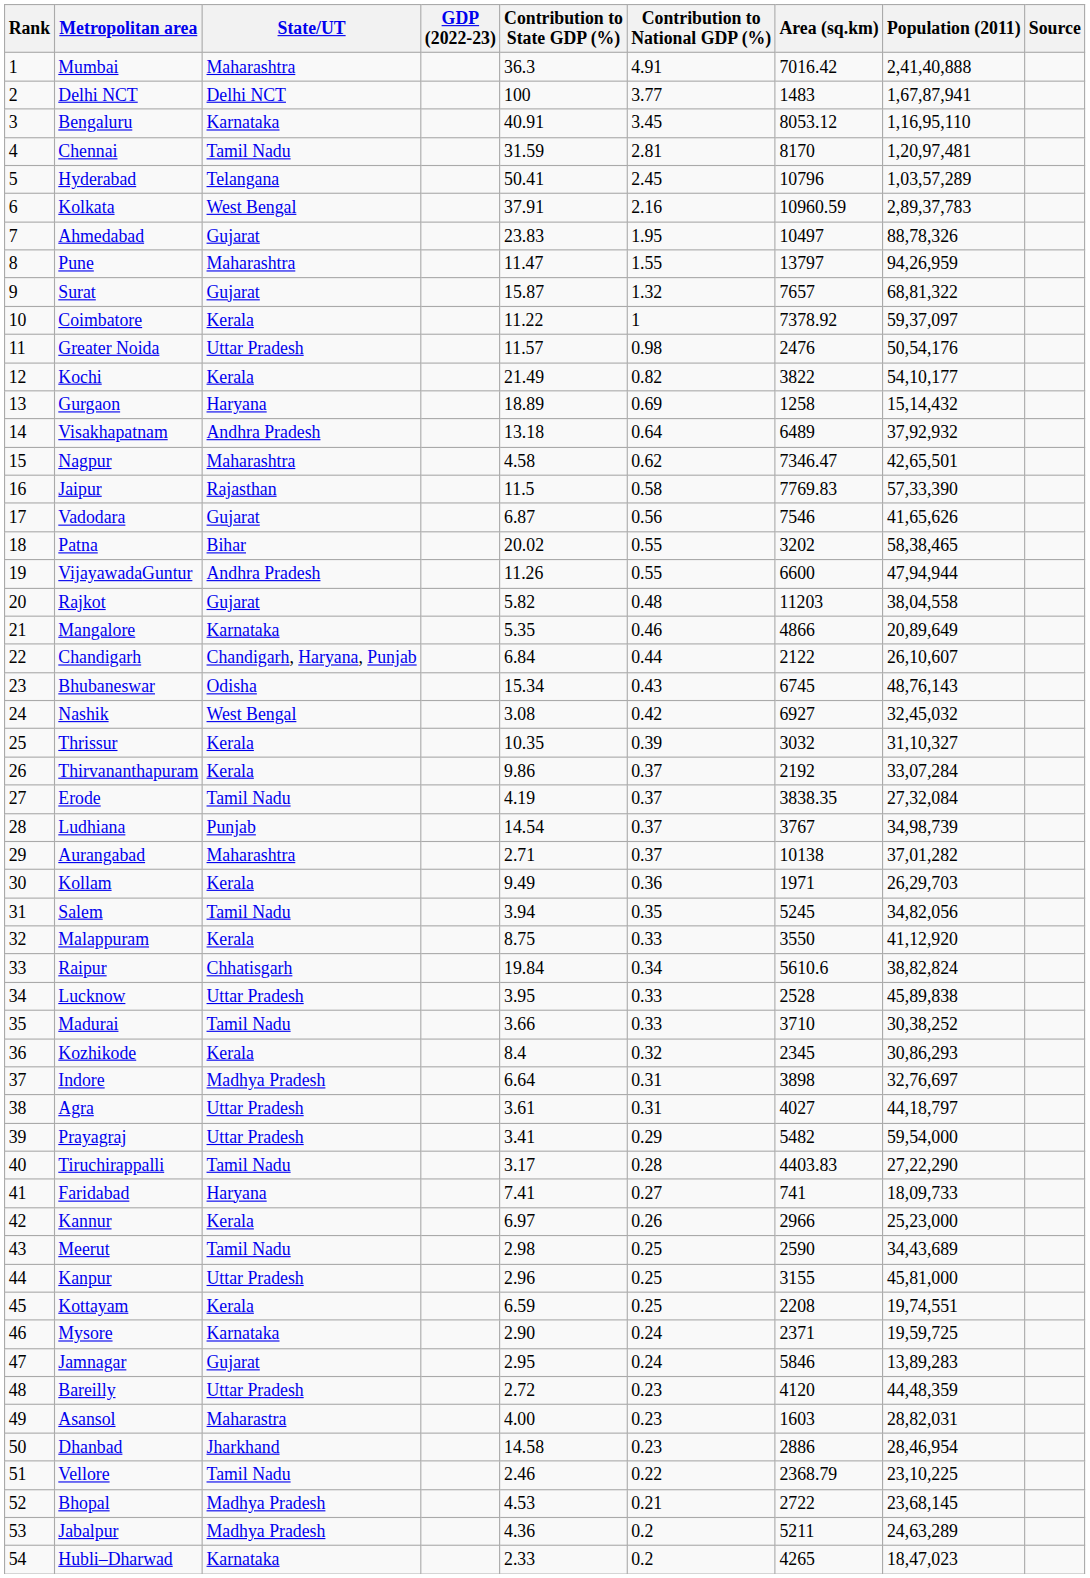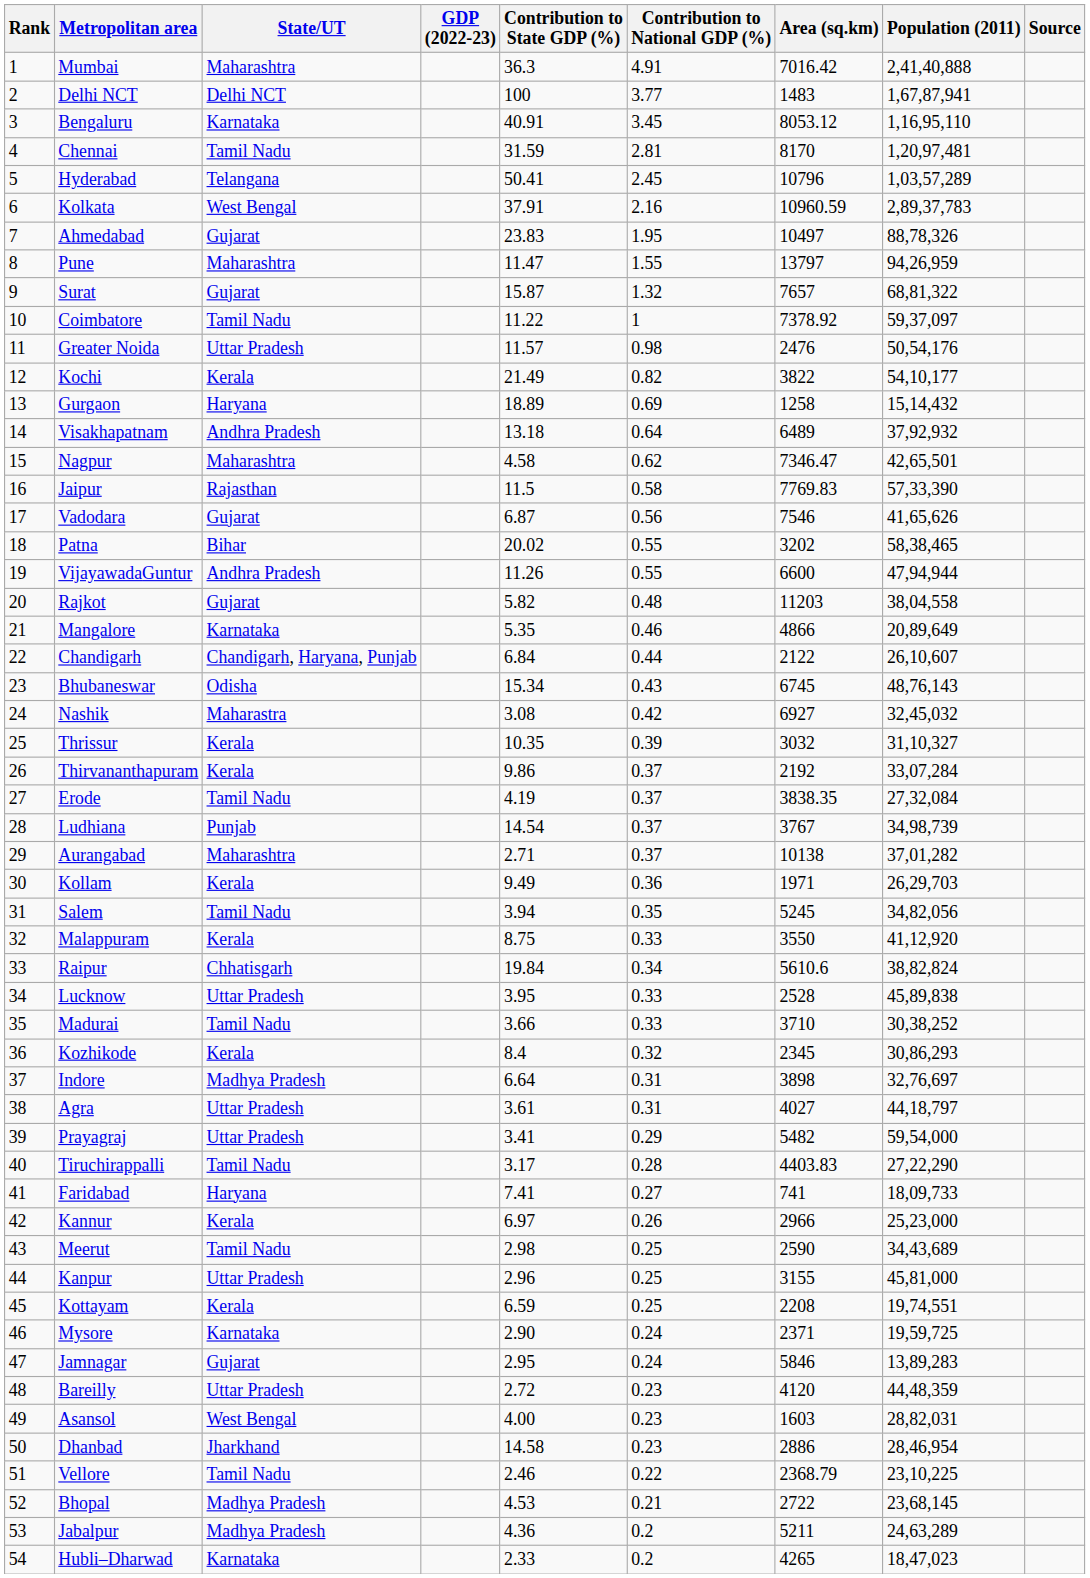Coimbatore | State/UT: Kerala -> Tamil Nadu
Nashik | State/UT: West Bengal -> Maharastra
Asansol | State/UT: Maharastra -> West Bengal
